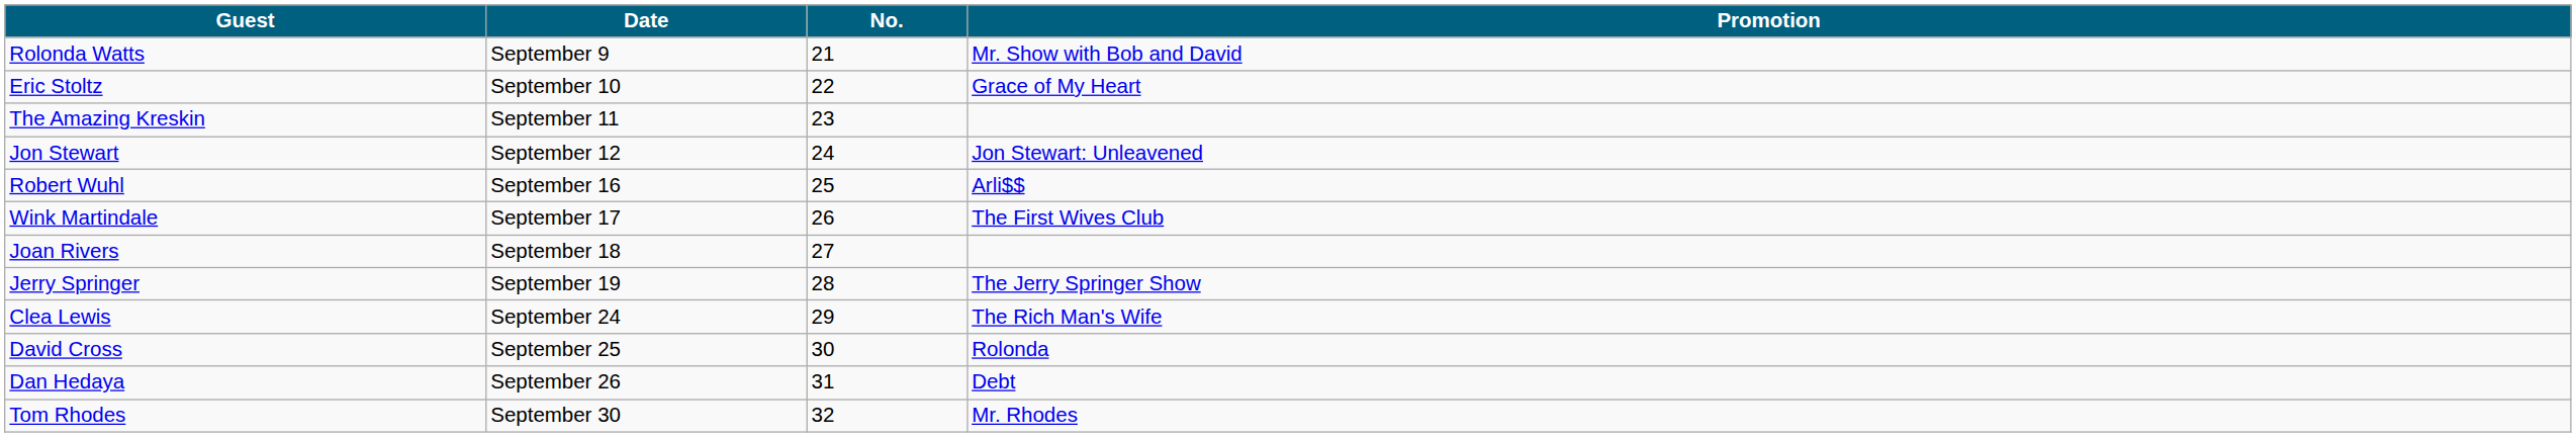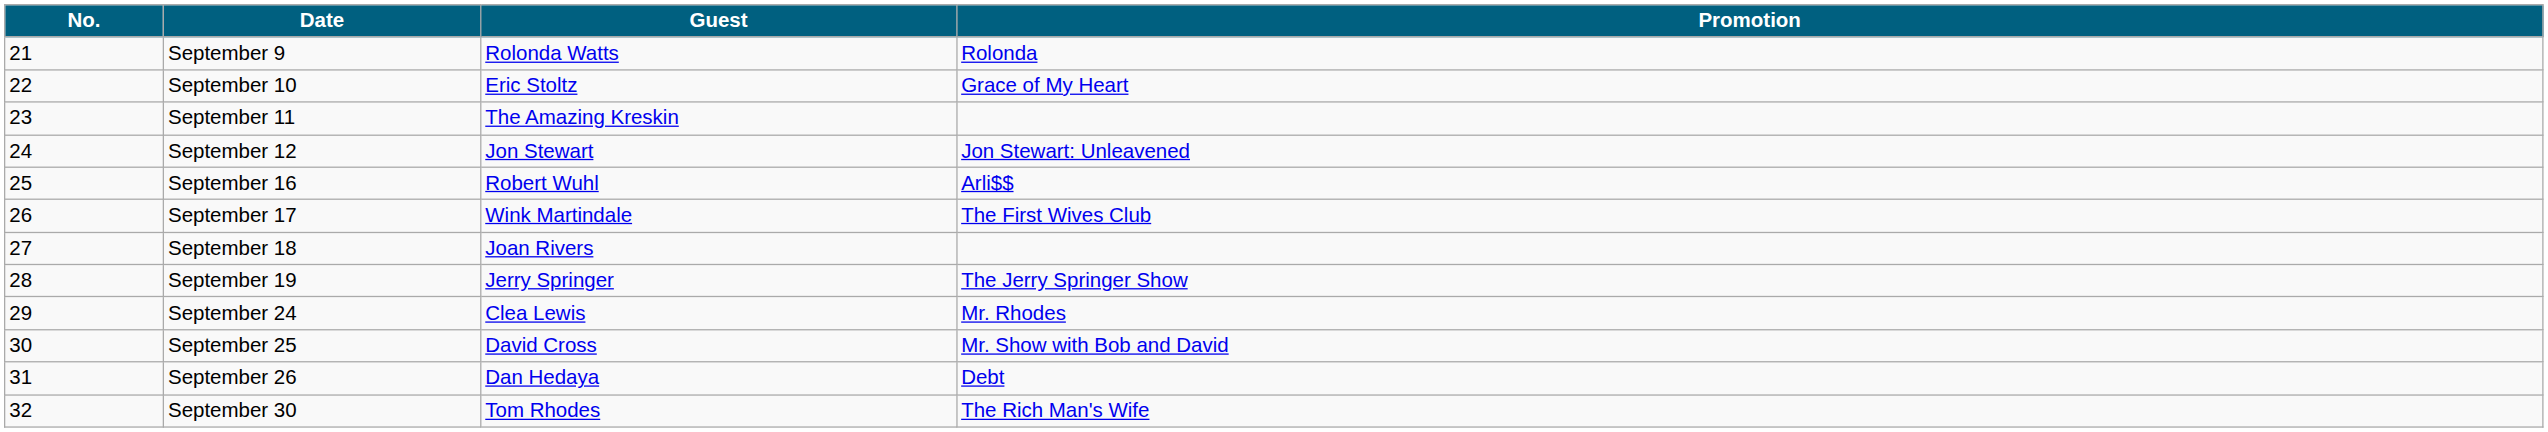columns swapped: No. <-> Guest
September 9 | Promotion: Mr. Show with Bob and David -> Rolonda
September 24 | Promotion: The Rich Man's Wife -> Mr. Rhodes
September 25 | Promotion: Rolonda -> Mr. Show with Bob and David
September 30 | Promotion: Mr. Rhodes -> The Rich Man's Wife
